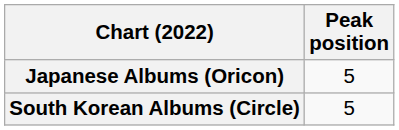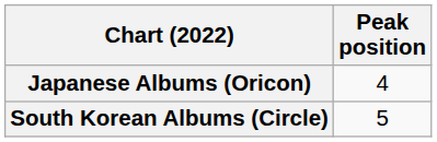Japanese Albums (Oricon) | Peak position: 5 -> 4
